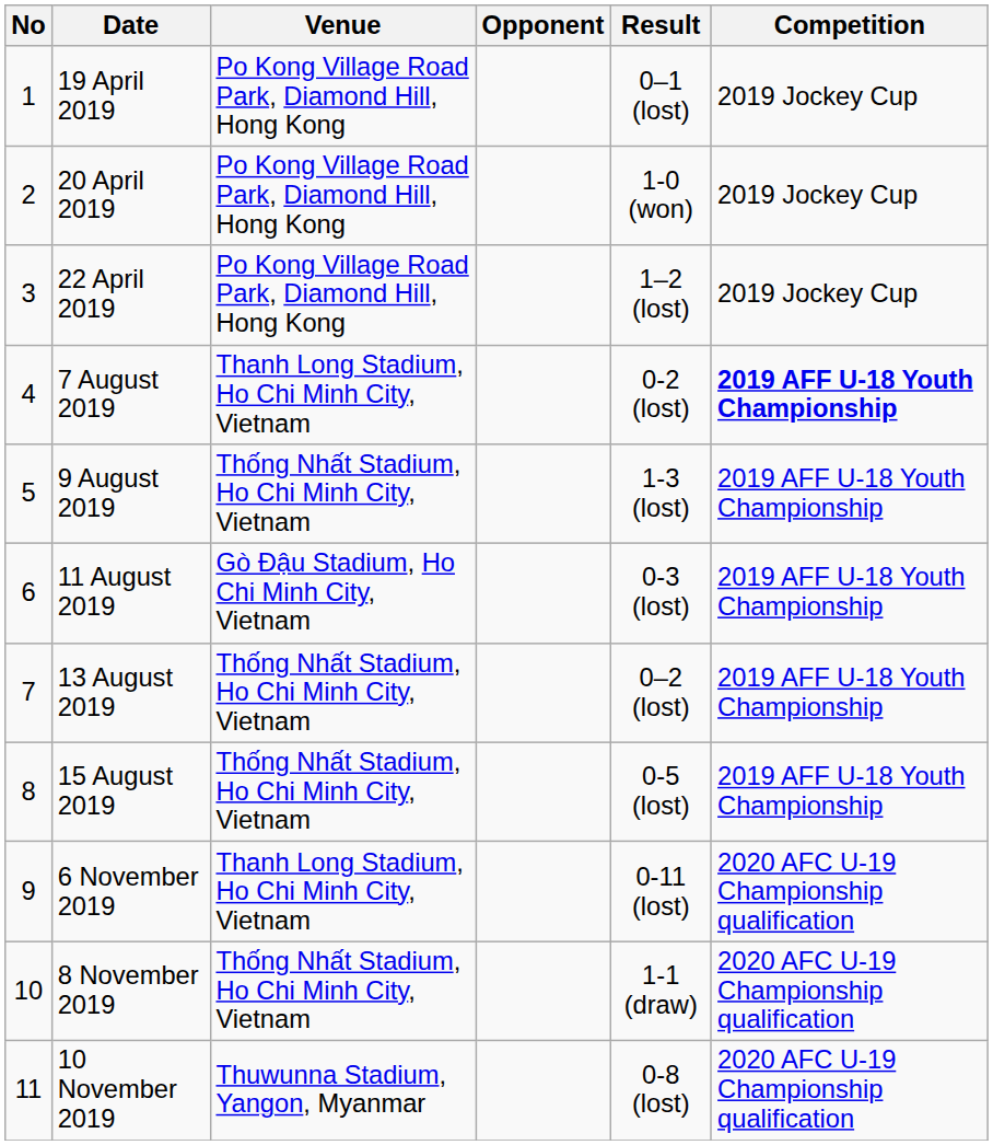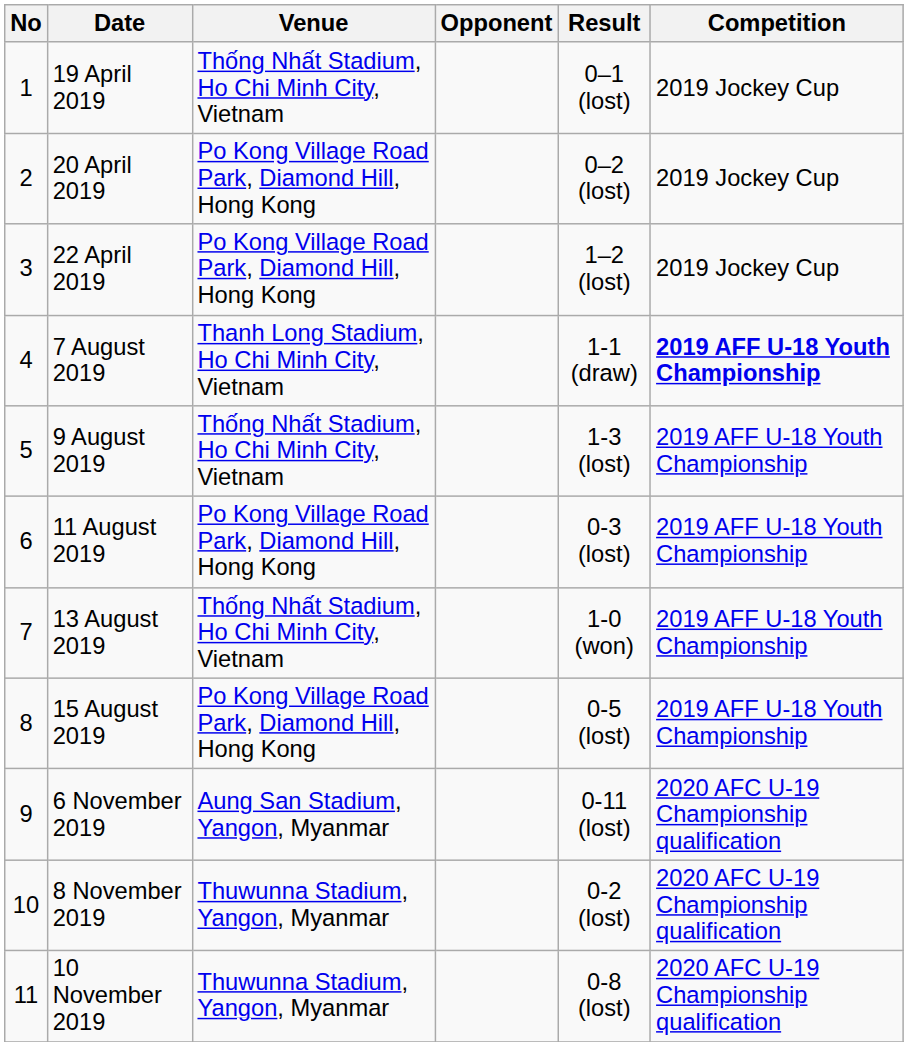19 April 2019 | Venue: Po Kong Village Road Park, Diamond Hill, Hong Kong -> Thống Nhất Stadium, Ho Chi Minh City, Vietnam
20 April 2019 | Result: 1-0 (won) -> 0–2 (lost)
7 August 2019 | Result: 0-2 (lost) -> 1-1 (draw)
11 August 2019 | Venue: Gò Đậu Stadium, Ho Chi Minh City, Vietnam -> Po Kong Village Road Park, Diamond Hill, Hong Kong
13 August 2019 | Result: 0–2 (lost) -> 1-0 (won)
15 August 2019 | Venue: Thống Nhất Stadium, Ho Chi Minh City, Vietnam -> Po Kong Village Road Park, Diamond Hill, Hong Kong
6 November 2019 | Venue: Thanh Long Stadium, Ho Chi Minh City, Vietnam -> Aung San Stadium, Yangon, Myanmar
8 November 2019 | Venue: Thống Nhất Stadium, Ho Chi Minh City, Vietnam -> Thuwunna Stadium, Yangon, Myanmar
8 November 2019 | Result: 1-1 (draw) -> 0-2 (lost)
